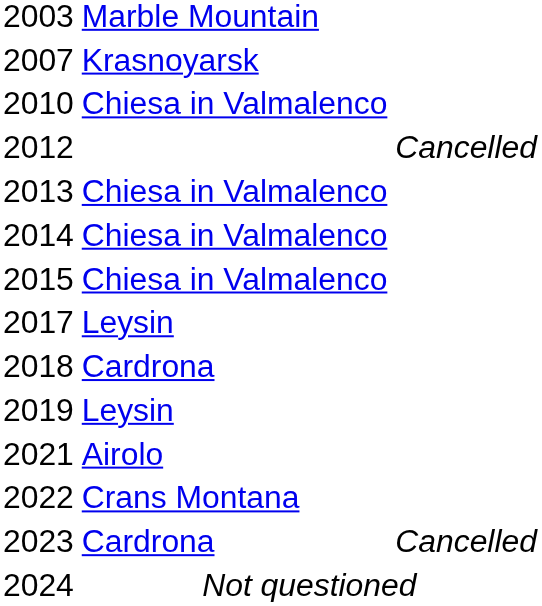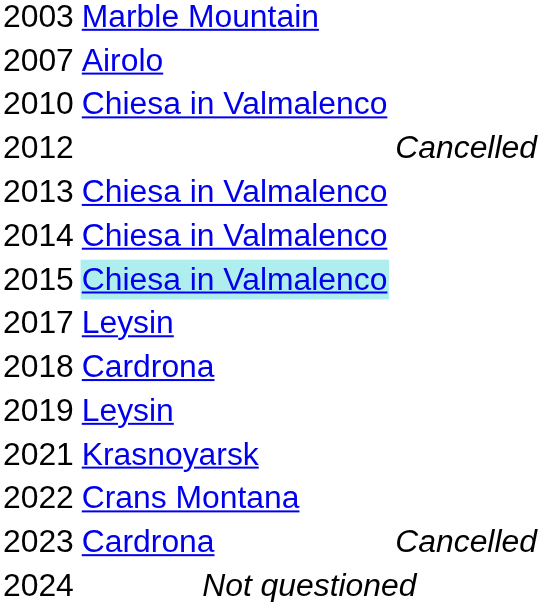2007 | column 2: Krasnoyarsk -> Airolo
2015 | column 2: no background -> paleturquoise background
2021 | column 2: Airolo -> Krasnoyarsk
